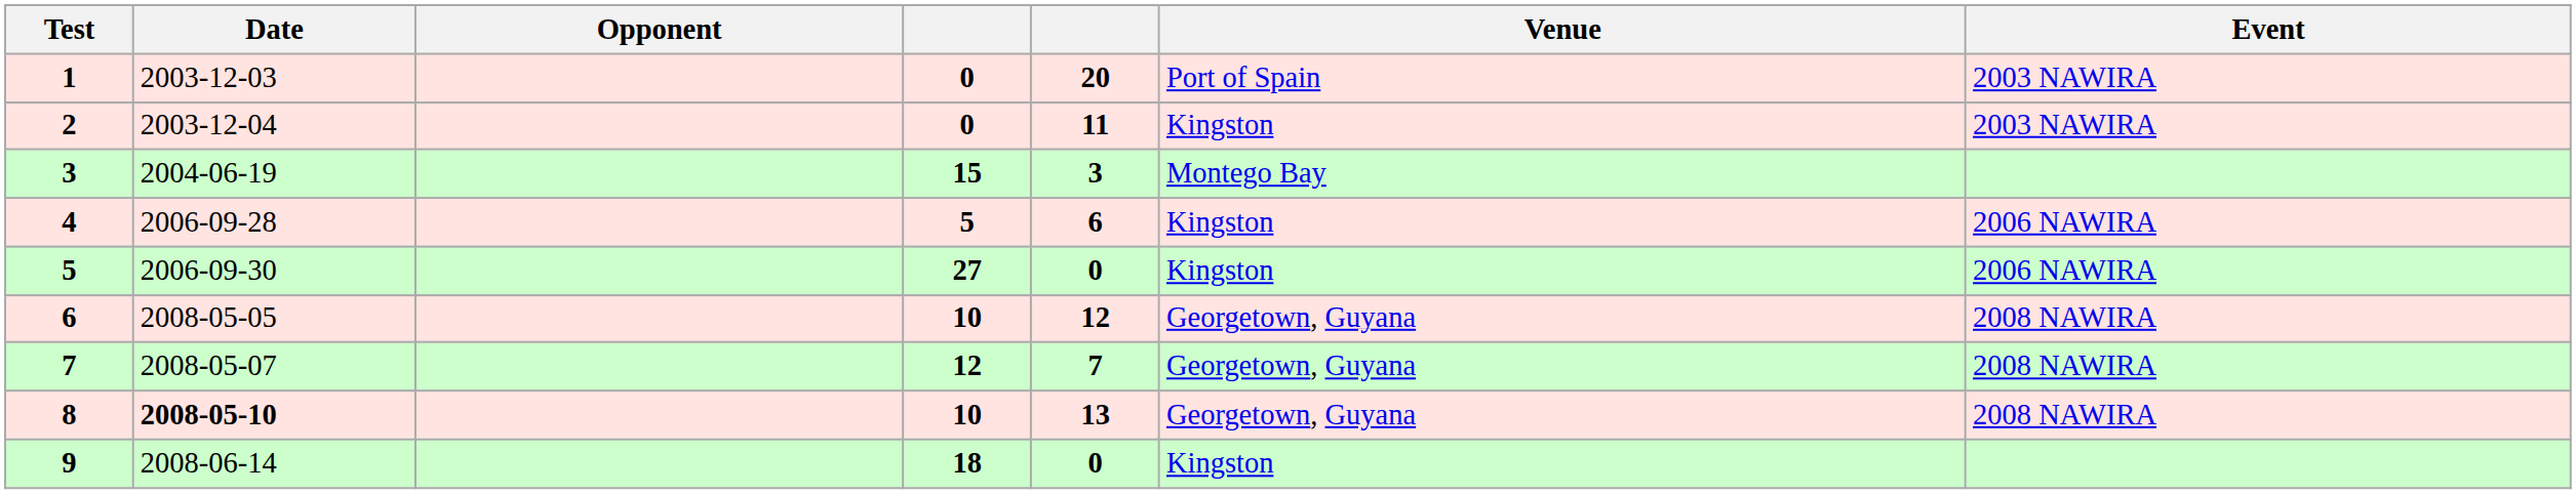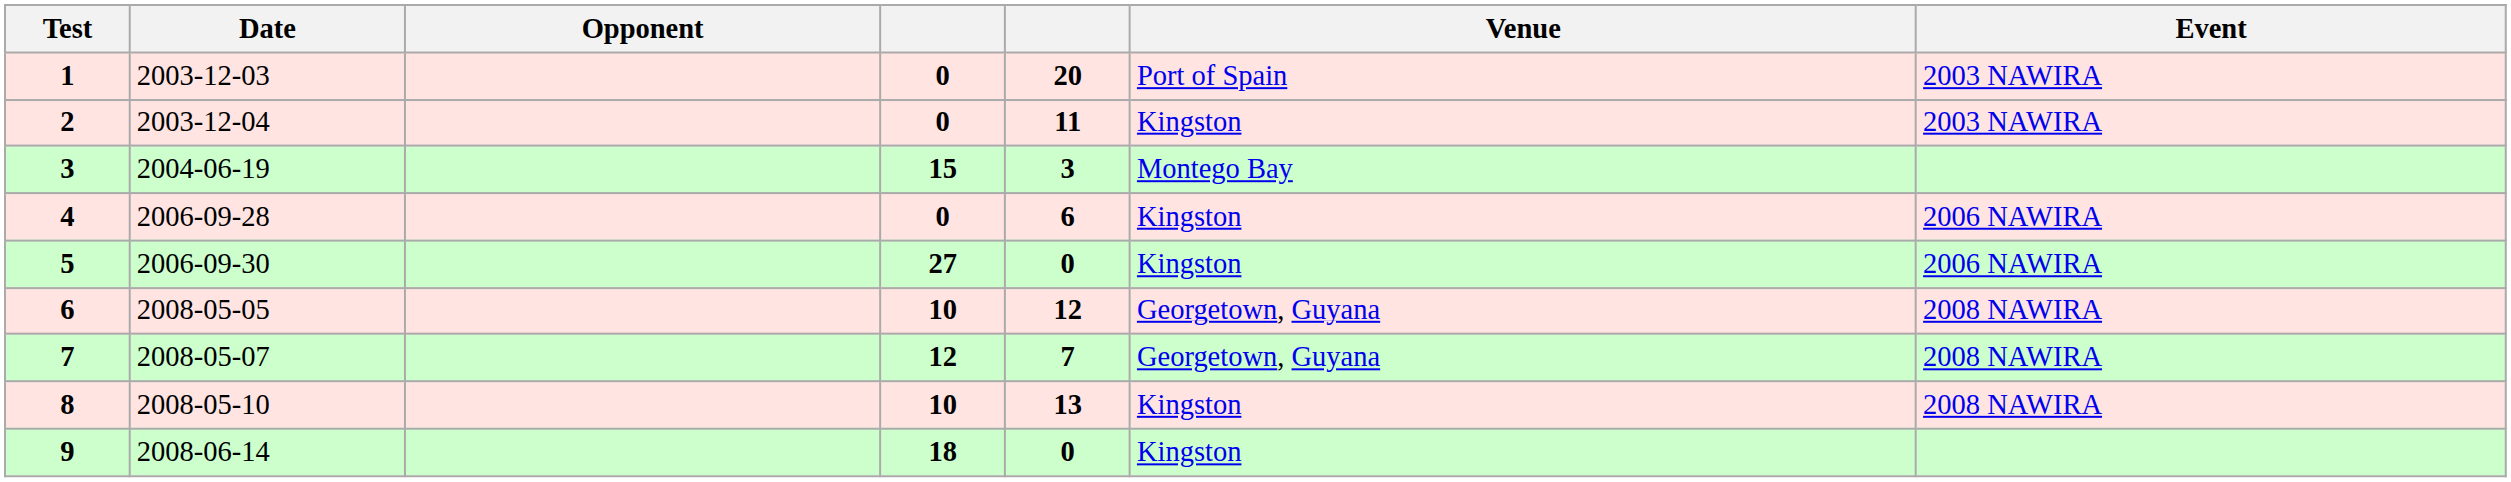4 | column 4: 5 -> 0
8 | Date: bold -> normal
8 | Venue: Georgetown, Guyana -> Kingston
